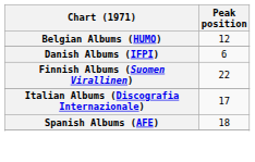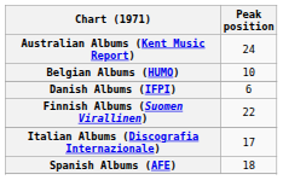+ row: Australian Albums (Kent Music Report) | 24
Belgian Albums (HUMO) | Peak position: 12 -> 10
